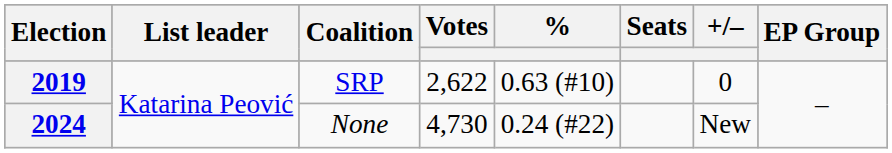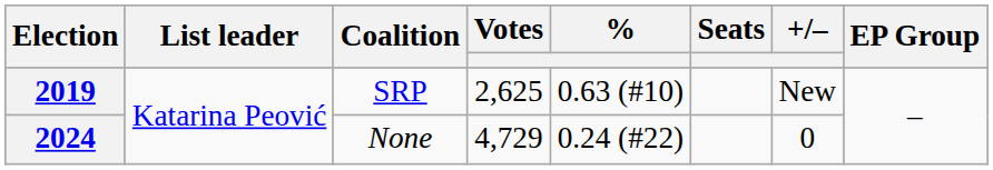2019 | Votes: 2,622 -> 2,625
2019 | +/–: 0 -> New
2024 | Votes: 4,730 -> 4,729
2024 | +/–: New -> 0
